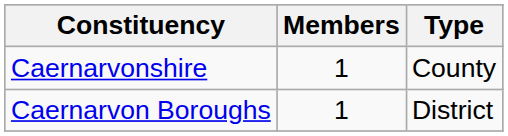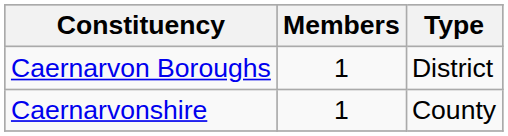rows swapped: Caernarvon Boroughs <-> Caernarvonshire
